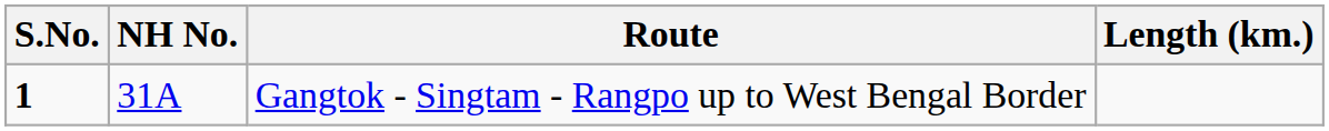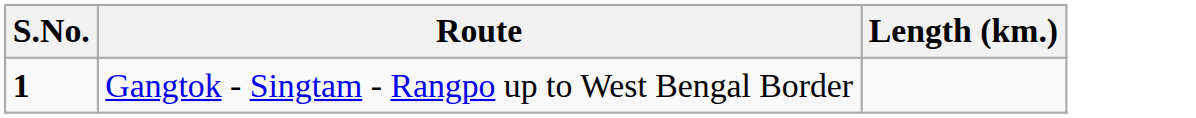- column: NH No. | 31A
